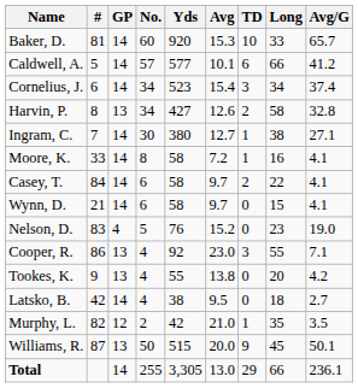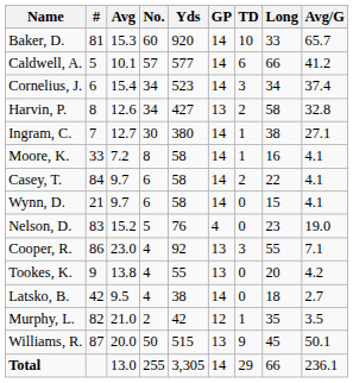columns swapped: GP <-> Avg
